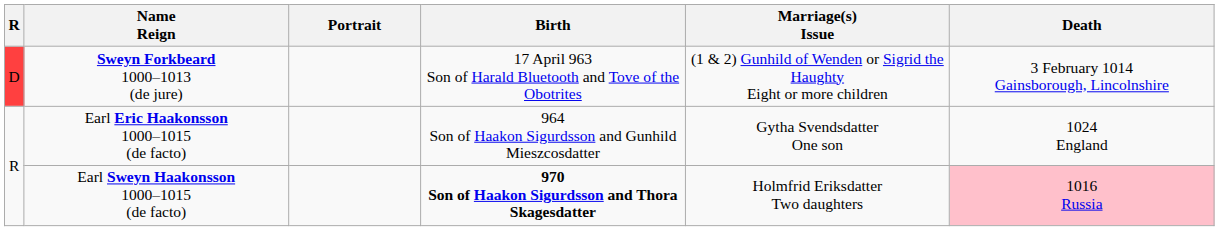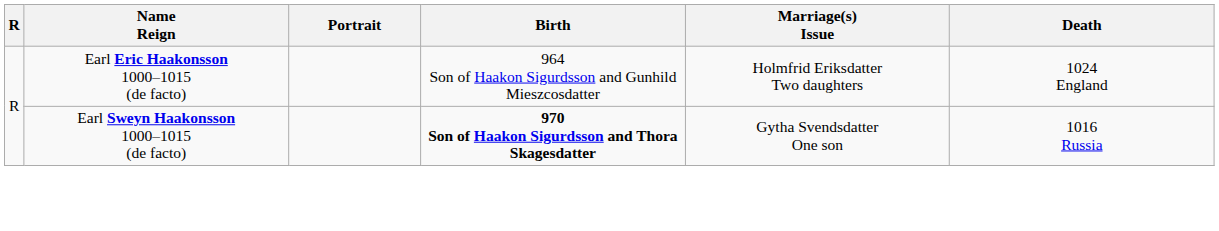- row: D | Sweyn Forkbeard 1000–1013 (de jure) | 17 April 963 Son of Harald Bluetooth and Tove of the Obotrites | (1 & 2) Gunhild of Wenden or Sigrid the Haughty Eight or more children | 3 February 1014 Gainsborough, Lincolnshire
Earl Eric Haakonsson 1000–1015 (de facto) | Marriage(s) Issue: Gytha Svendsdatter One son -> Holmfrid Eriksdatter Two daughters
Earl Sweyn Haakonsson 1000–1015 (de facto) | Marriage(s) Issue: Holmfrid Eriksdatter Two daughters -> Gytha Svendsdatter One son
Earl Sweyn Haakonsson 1000–1015 (de facto) | Death: pink background -> no background
